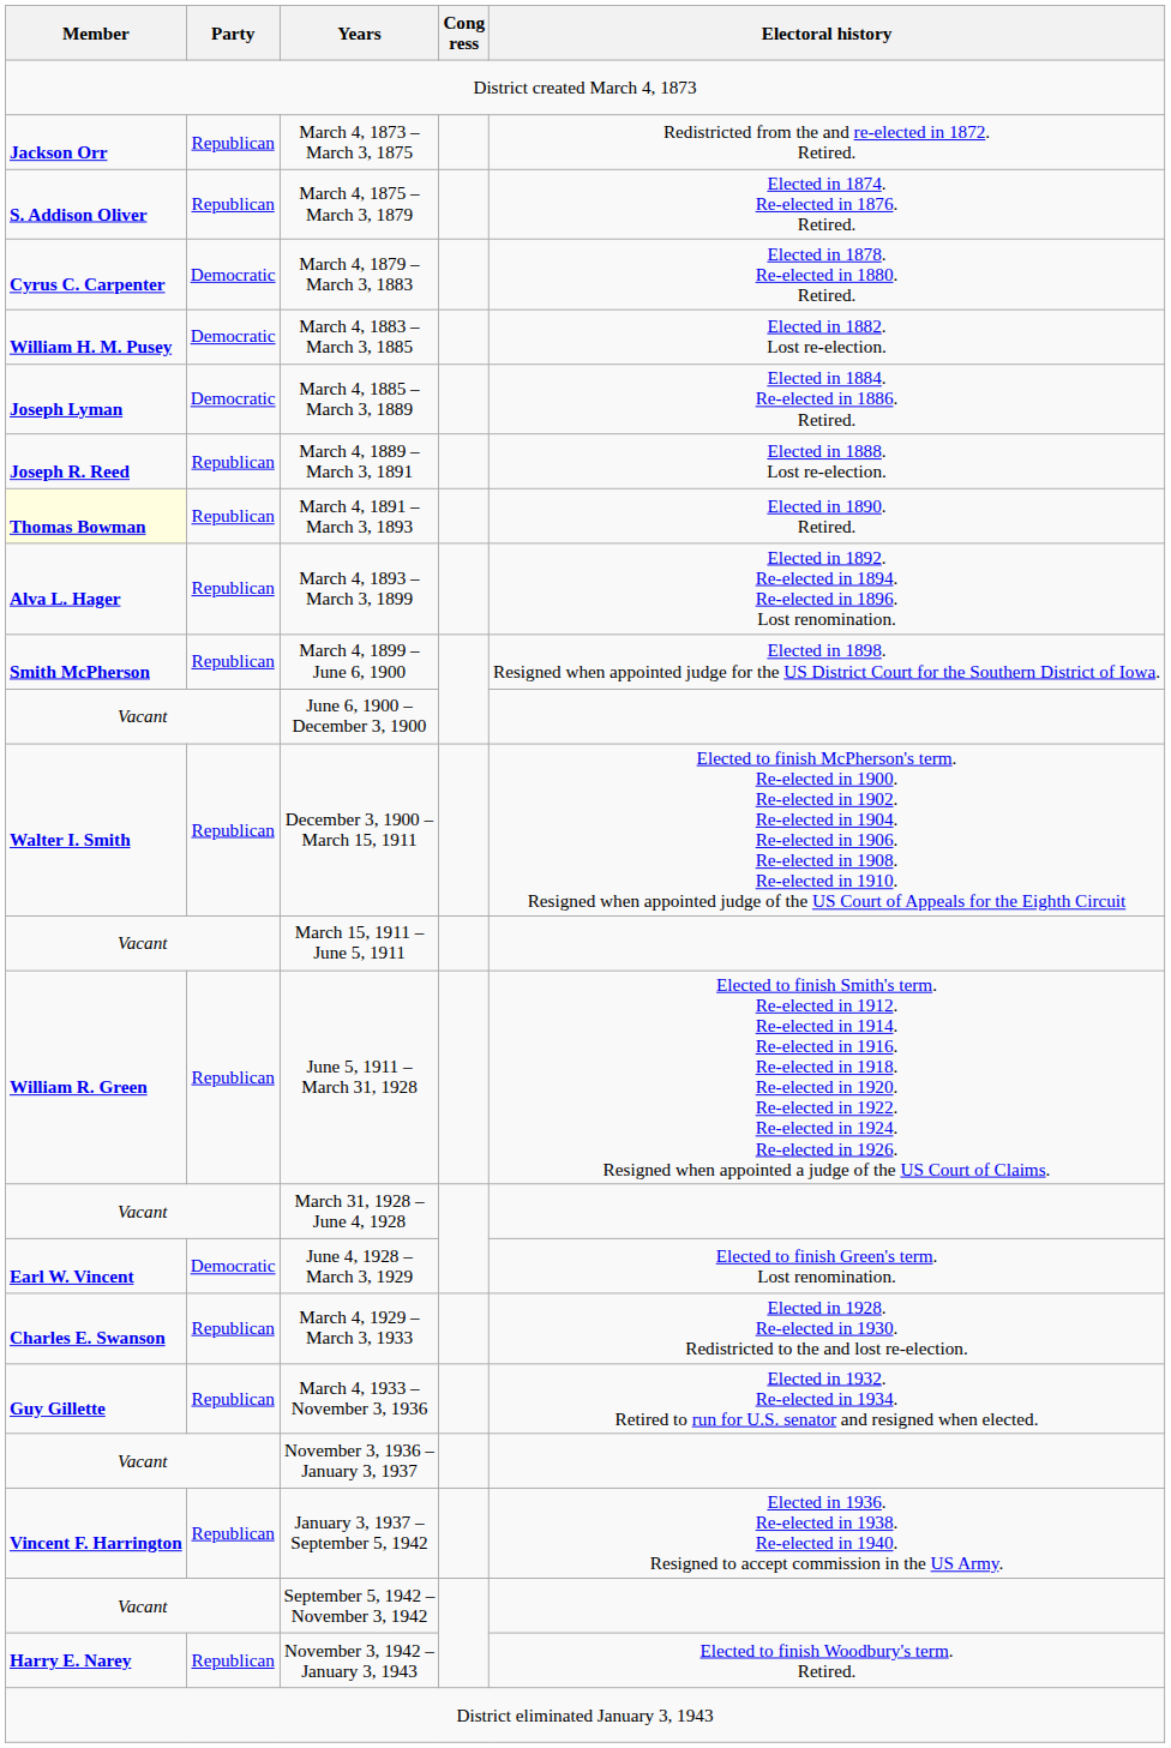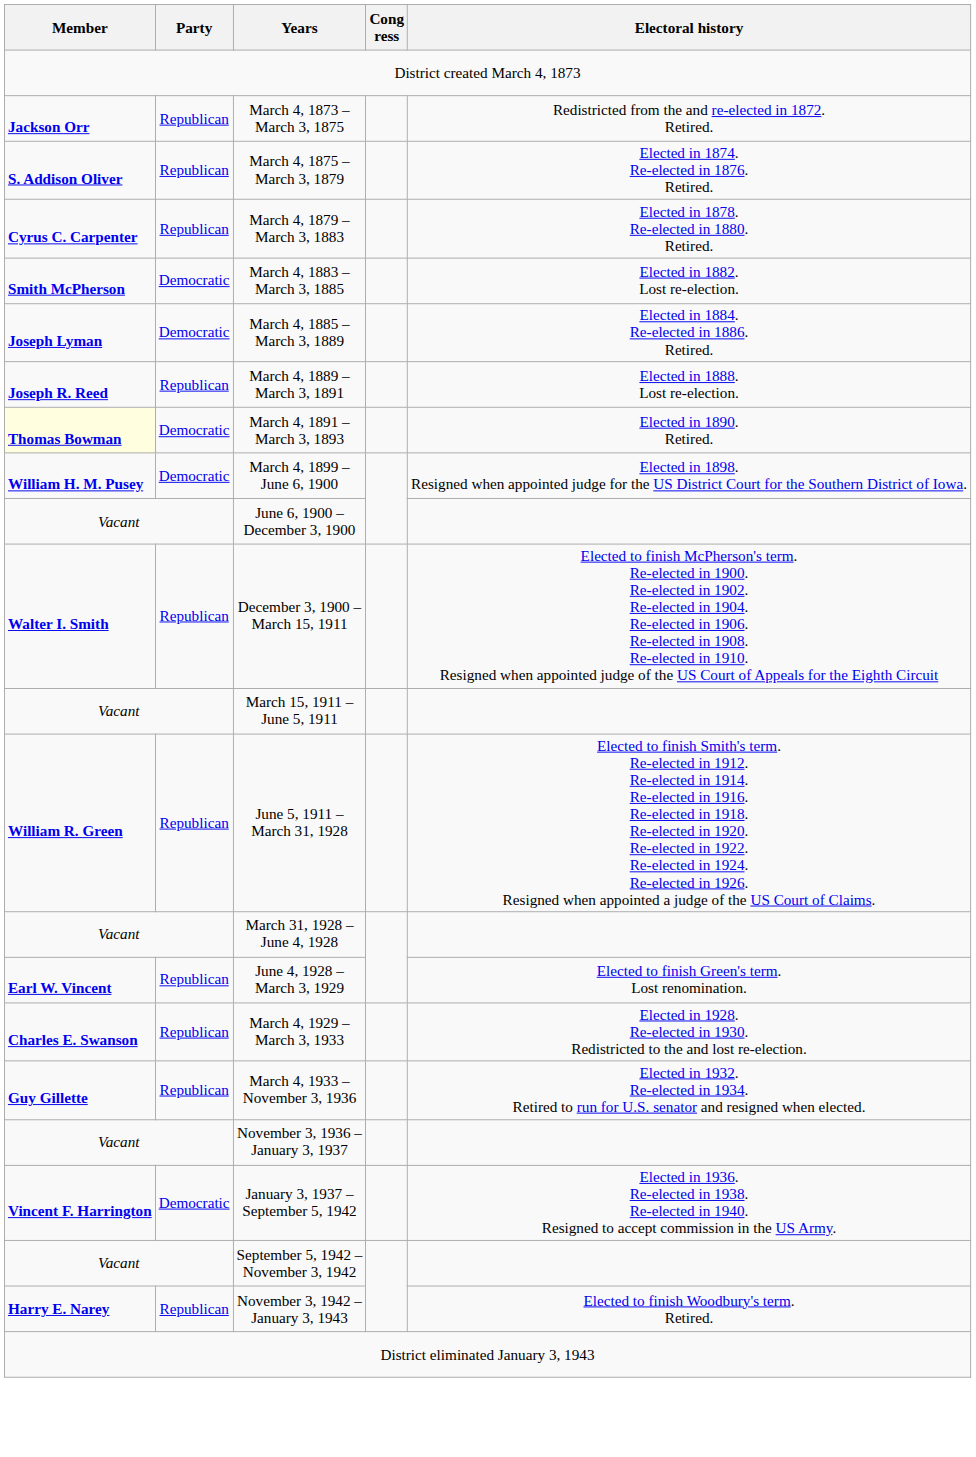March 4, 1879 – March 3, 1883 | Party: Democratic -> Republican
March 4, 1883 – March 3, 1885 | Member: William H. M. Pusey -> Smith McPherson
March 4, 1891 – March 3, 1893 | Party: Republican -> Democratic
- row: Alva L. Hager | Republican | March 4, 1893 – March 3, 1899 | Elected in 1892. Re-elected in 1894. Re-elected in 1896. Lost renomination.
March 4, 1899 – June 6, 1900 | Member: Smith McPherson -> William H. M. Pusey
March 4, 1899 – June 6, 1900 | Party: Republican -> Democratic
June 4, 1928 – March 3, 1929 | Party: Democratic -> Republican
January 3, 1937 – September 5, 1942 | Party: Republican -> Democratic
